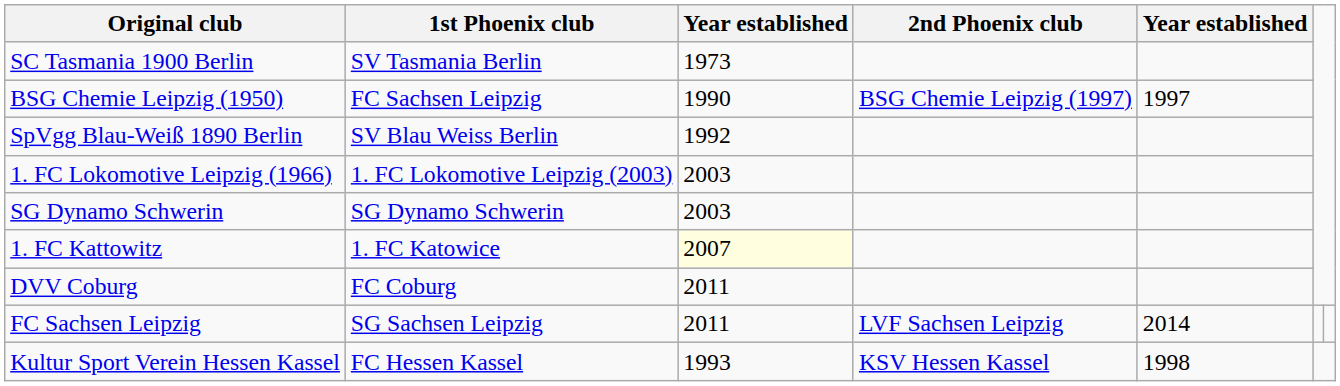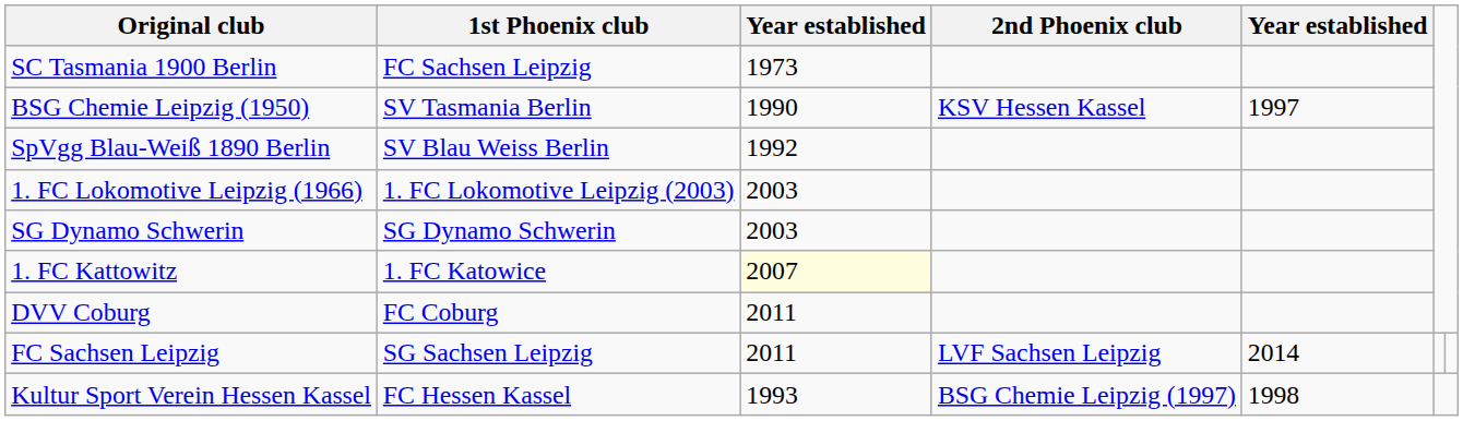SC Tasmania 1900 Berlin | 1st Phoenix club: SV Tasmania Berlin -> FC Sachsen Leipzig
BSG Chemie Leipzig (1950) | 1st Phoenix club: FC Sachsen Leipzig -> SV Tasmania Berlin
BSG Chemie Leipzig (1950) | 2nd Phoenix club: BSG Chemie Leipzig (1997) -> KSV Hessen Kassel
Kultur Sport Verein Hessen Kassel | 2nd Phoenix club: KSV Hessen Kassel -> BSG Chemie Leipzig (1997)
